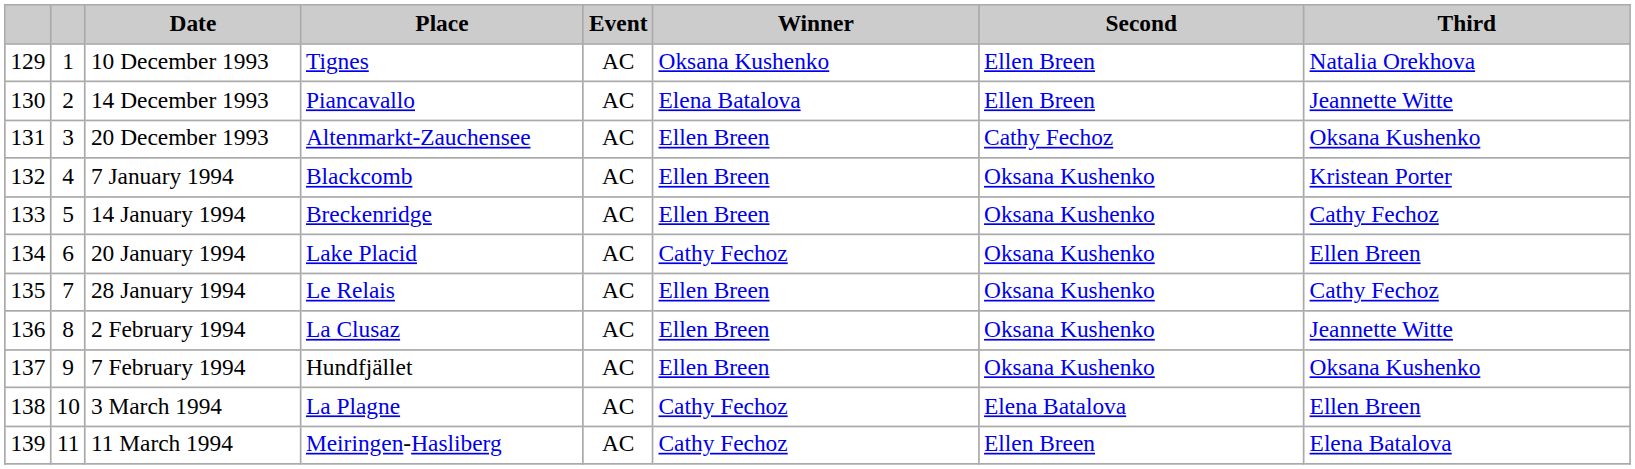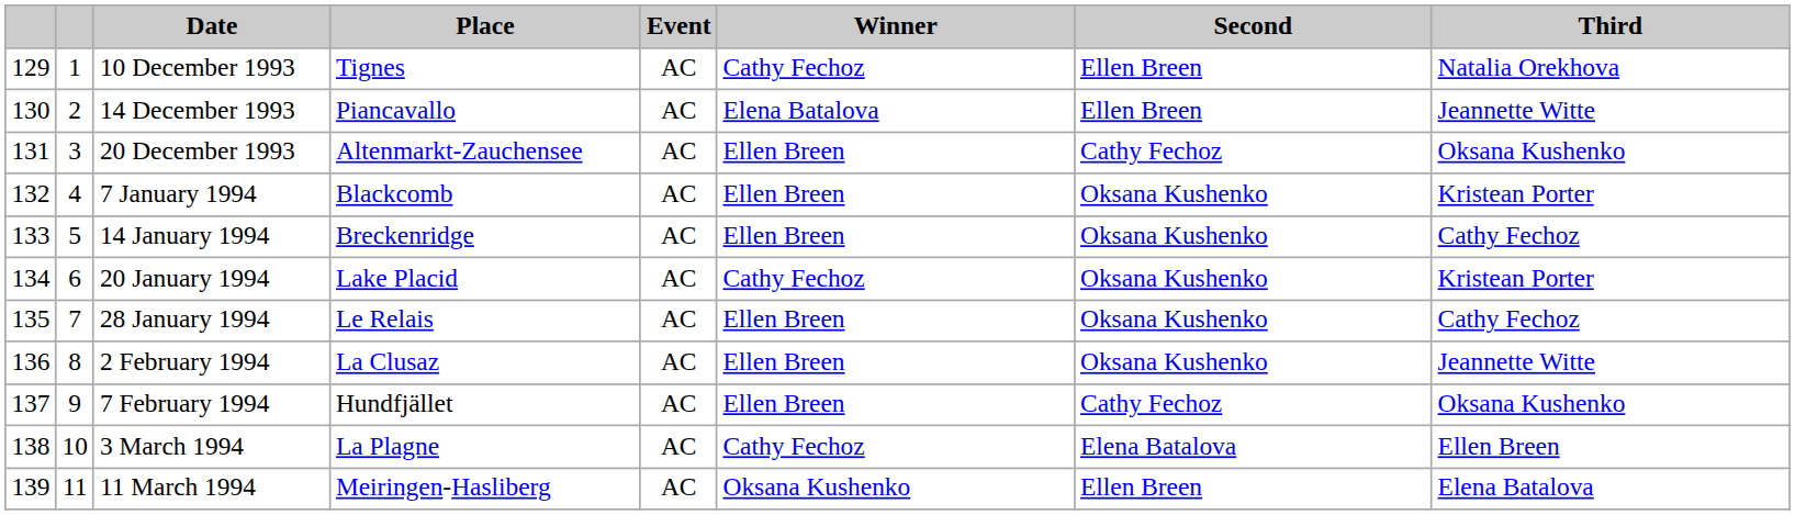10 December 1993 | Winner: Oksana Kushenko -> Cathy Fechoz
20 January 1994 | Third: Ellen Breen -> Kristean Porter
7 February 1994 | Second: Oksana Kushenko -> Cathy Fechoz
11 March 1994 | Winner: Cathy Fechoz -> Oksana Kushenko
